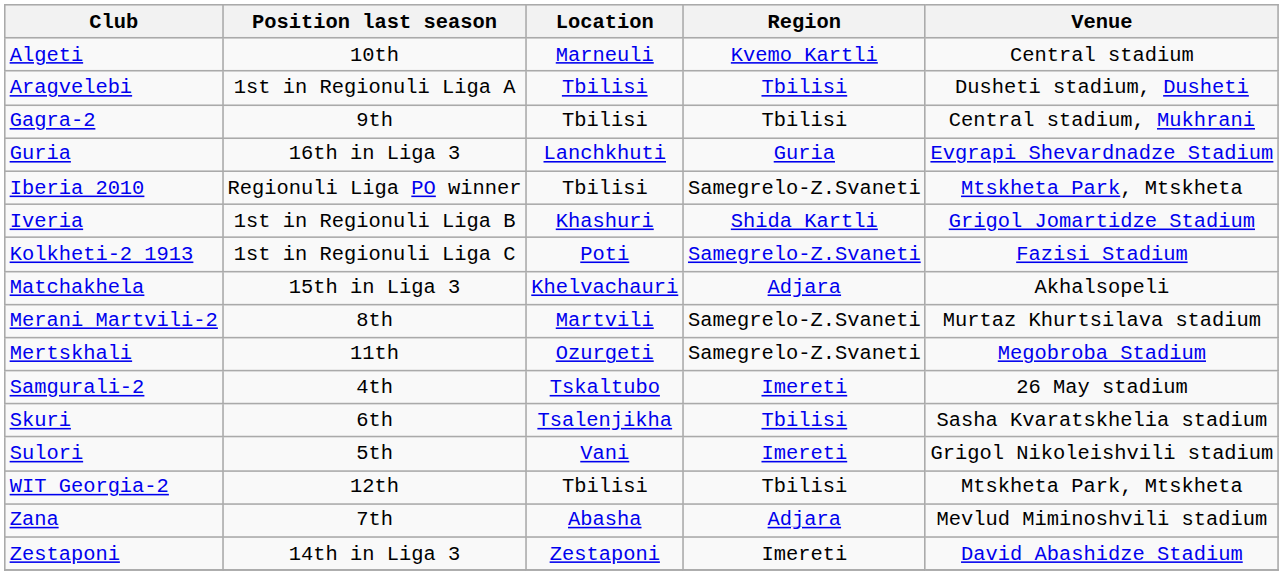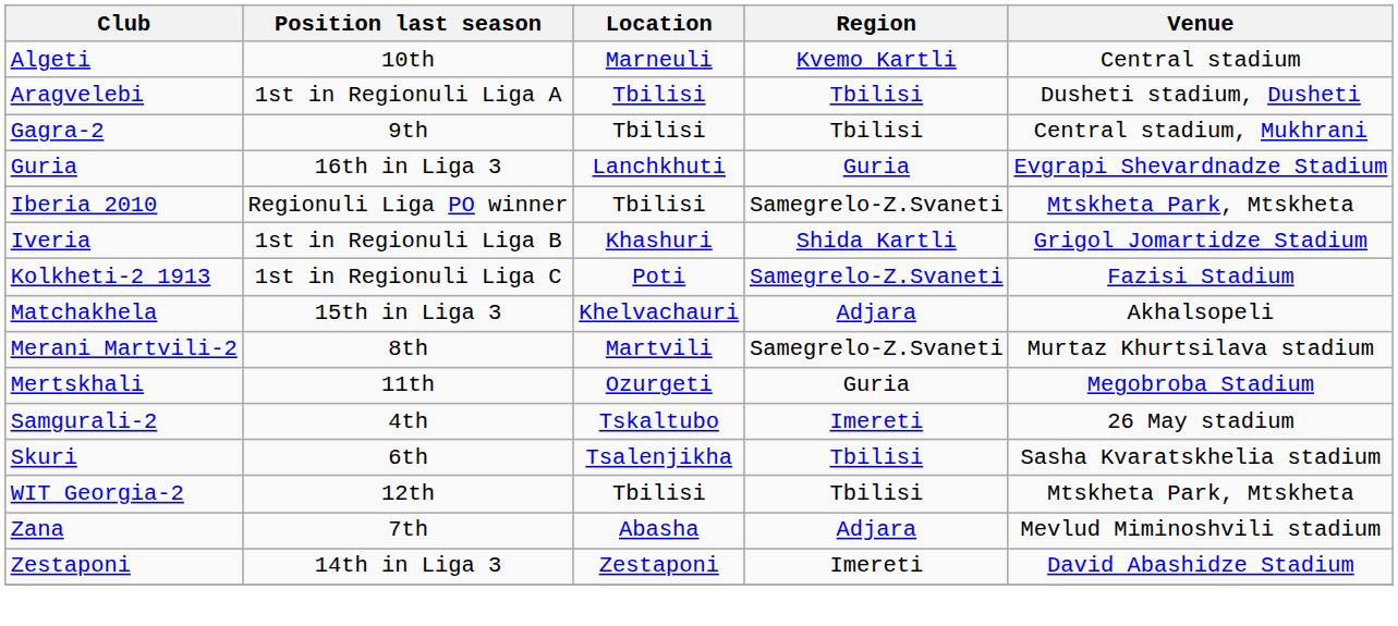Mertskhali | Region: Samegrelo-Z.Svaneti -> Guria
- row: Sulori | 5th | Vani | Imereti | Grigol Nikoleishvili stadium
